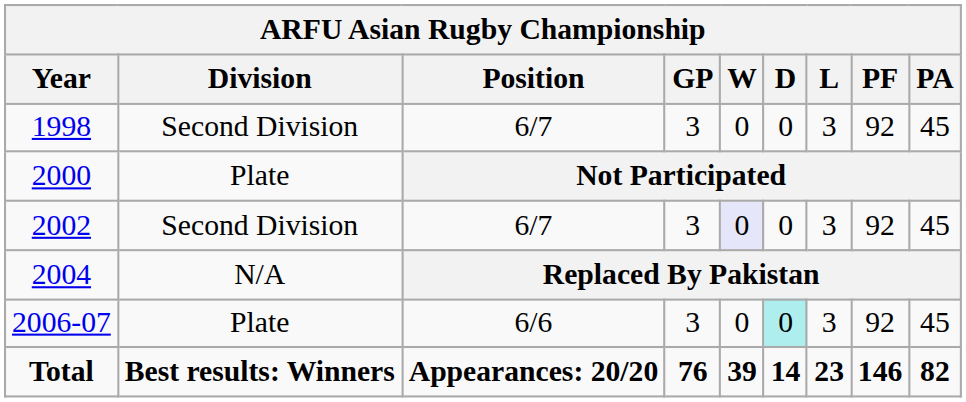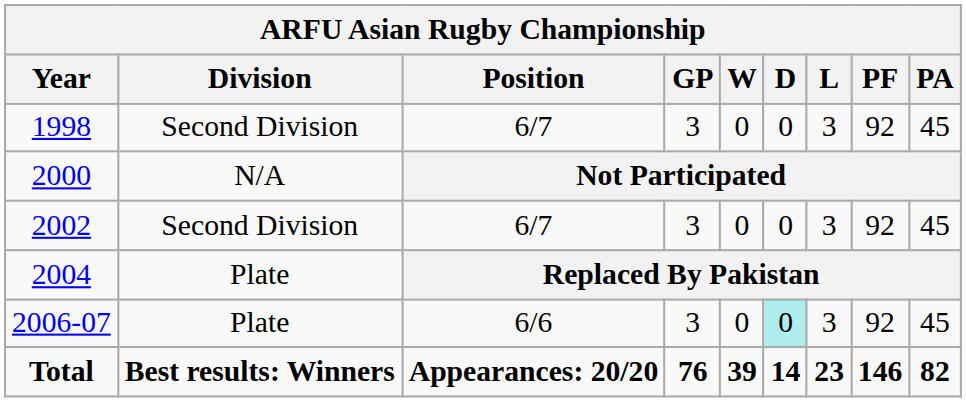2000 | ARFU Asian Rugby Championship / Division: Plate -> N/A
2002 | ARFU Asian Rugby Championship / W: lavender background -> no background
2004 | ARFU Asian Rugby Championship / Division: N/A -> Plate
